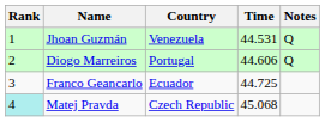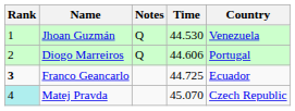columns swapped: Country <-> Notes
Jhoan Guzmán | Time: 44.531 -> 44.530
Franco Geancarlo | Rank: normal -> bold
Matej Pravda | Time: 45.068 -> 45.070
